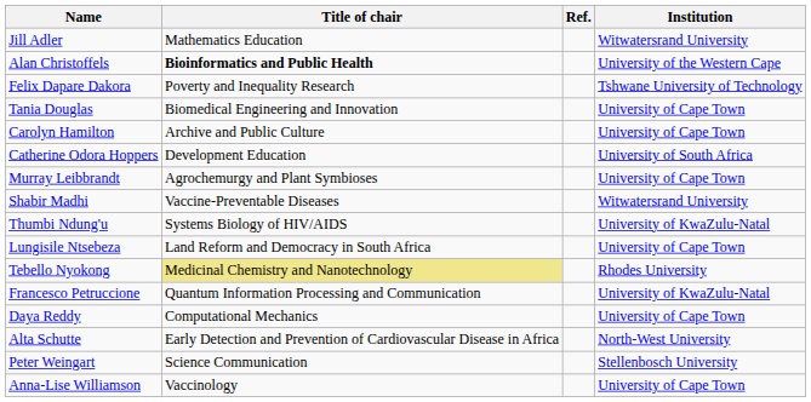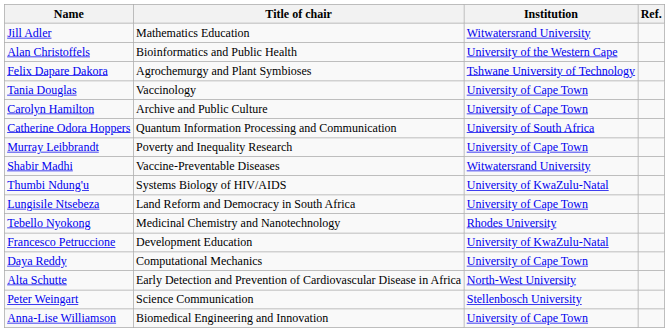columns swapped: Institution <-> Ref.
Alan Christoffels | Title of chair: bold -> normal
Felix Dapare Dakora | Title of chair: Poverty and Inequality Research -> Agrochemurgy and Plant Symbioses
Tania Douglas | Title of chair: Biomedical Engineering and Innovation -> Vaccinology
Catherine Odora Hoppers | Title of chair: Development Education -> Quantum Information Processing and Communication
Murray Leibbrandt | Title of chair: Agrochemurgy and Plant Symbioses -> Poverty and Inequality Research
Tebello Nyokong | Title of chair: khaki background -> no background
Francesco Petruccione | Title of chair: Quantum Information Processing and Communication -> Development Education
Anna-Lise Williamson | Title of chair: Vaccinology -> Biomedical Engineering and Innovation
